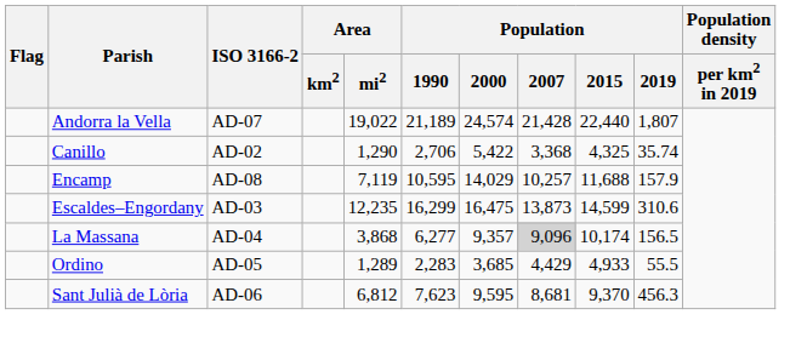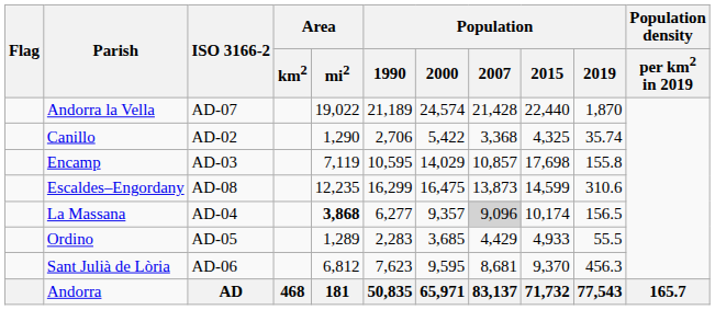Andorra la Vella | Population / 2019: 1,807 -> 1,870
Encamp | ISO 3166-2: AD-08 -> AD-03
Encamp | Population / 2007: 10,257 -> 10,857
Encamp | Population / 2015: 11,688 -> 17,698
Encamp | Population / 2019: 157.9 -> 155.8
Escaldes–Engordany | ISO 3166-2: AD-03 -> AD-08
La Massana | Area / mi2: normal -> bold
+ row: Andorra | AD | 468 | 181 | 50,835 | 65,971 | 83,137 | 71,732 | 77,543 | 165.7
